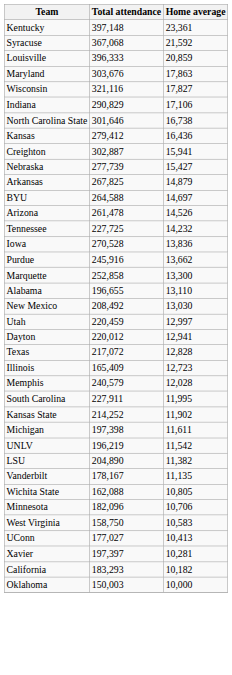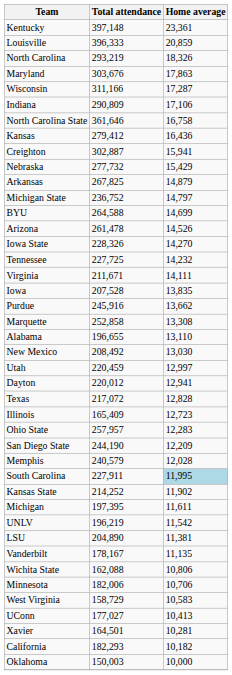- row: Syracuse | 367,068 | 21,592
+ row: North Carolina | 293,219 | 18,326
Wisconsin | Total attendance: 321,116 -> 311,166
Wisconsin | Home average: 17,827 -> 17,287
Indiana | Total attendance: 290,829 -> 290,809
North Carolina State | Total attendance: 301,646 -> 361,646
North Carolina State | Home average: 16,738 -> 16,758
Nebraska | Total attendance: 277,739 -> 277,732
Nebraska | Home average: 15,427 -> 15,429
+ row: Michigan State | 236,752 | 14,797
BYU | Home average: 14,697 -> 14,699
+ row: Iowa State | 228,326 | 14,270
+ row: Virginia | 211,671 | 14,111
Iowa | Total attendance: 270,528 -> 207,528
Iowa | Home average: 13,836 -> 13,835
Marquette | Home average: 13,300 -> 13,308
+ row: Ohio State | 257,957 | 12,283
+ row: San Diego State | 244,190 | 12,209
South Carolina | Home average: no background -> lightblue background
Michigan | Total attendance: 197,398 -> 197,395
LSU | Home average: 11,382 -> 11,381
Wichita State | Home average: 10,805 -> 10,806
Minnesota | Total attendance: 182,096 -> 182,006
West Virginia | Total attendance: 158,750 -> 158,729
Xavier | Total attendance: 197,397 -> 164,501
California | Total attendance: 183,293 -> 182,293
